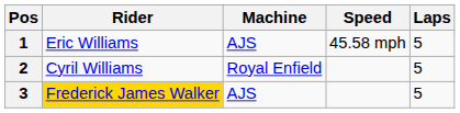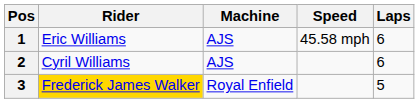1 | Laps: 5 -> 6
2 | Machine: Royal Enfield -> AJS
2 | Laps: 5 -> 6
3 | Machine: AJS -> Royal Enfield
